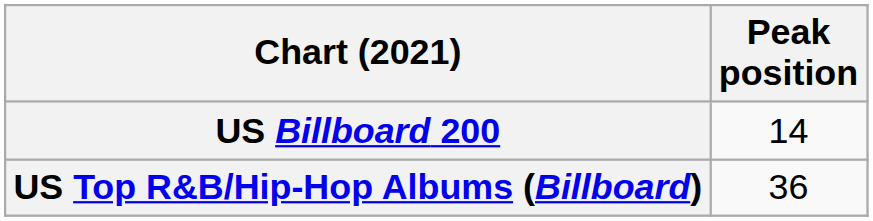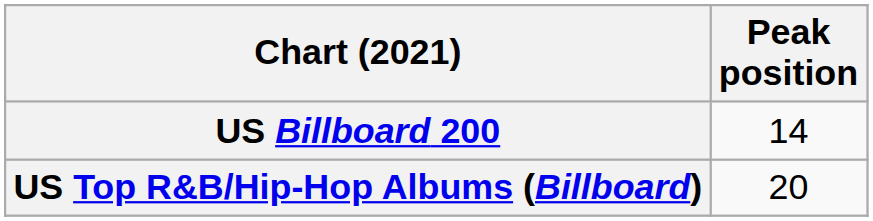US Top R&B/Hip-Hop Albums (Billboard) | Peak position: 36 -> 20
